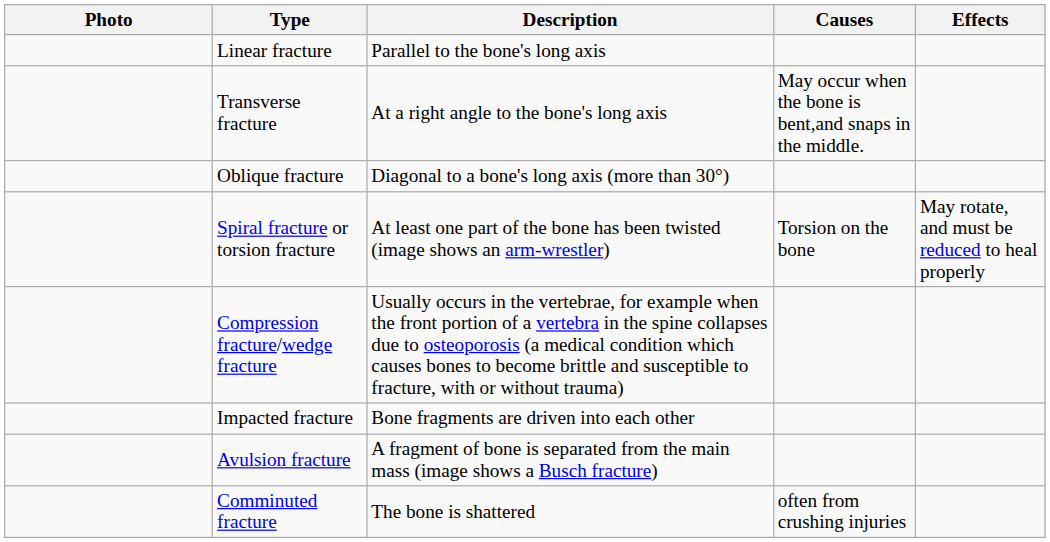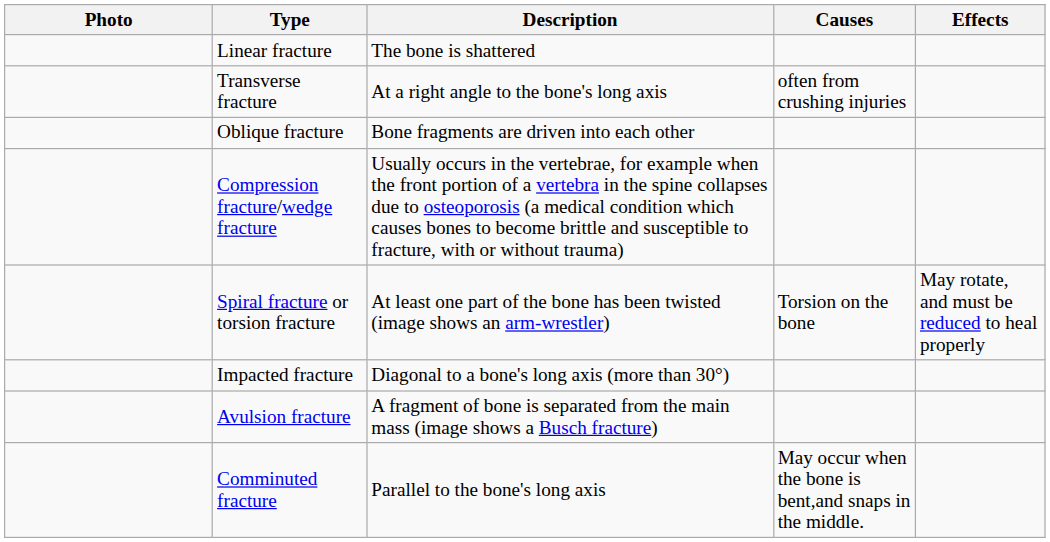Linear fracture | Description: Parallel to the bone's long axis -> The bone is shattered
Transverse fracture | Causes: May occur when the bone is bent,and snaps in the middle. -> often from crushing injuries
Oblique fracture | Description: Diagonal to a bone's long axis (more than 30°) -> Bone fragments are driven into each other
rows swapped: Spiral fracture or torsion fracture <-> Compression fracture/wedge fracture
Impacted fracture | Description: Bone fragments are driven into each other -> Diagonal to a bone's long axis (more than 30°)
Comminuted fracture | Description: The bone is shattered -> Parallel to the bone's long axis
Comminuted fracture | Causes: often from crushing injuries -> May occur when the bone is bent,and snaps in the middle.
